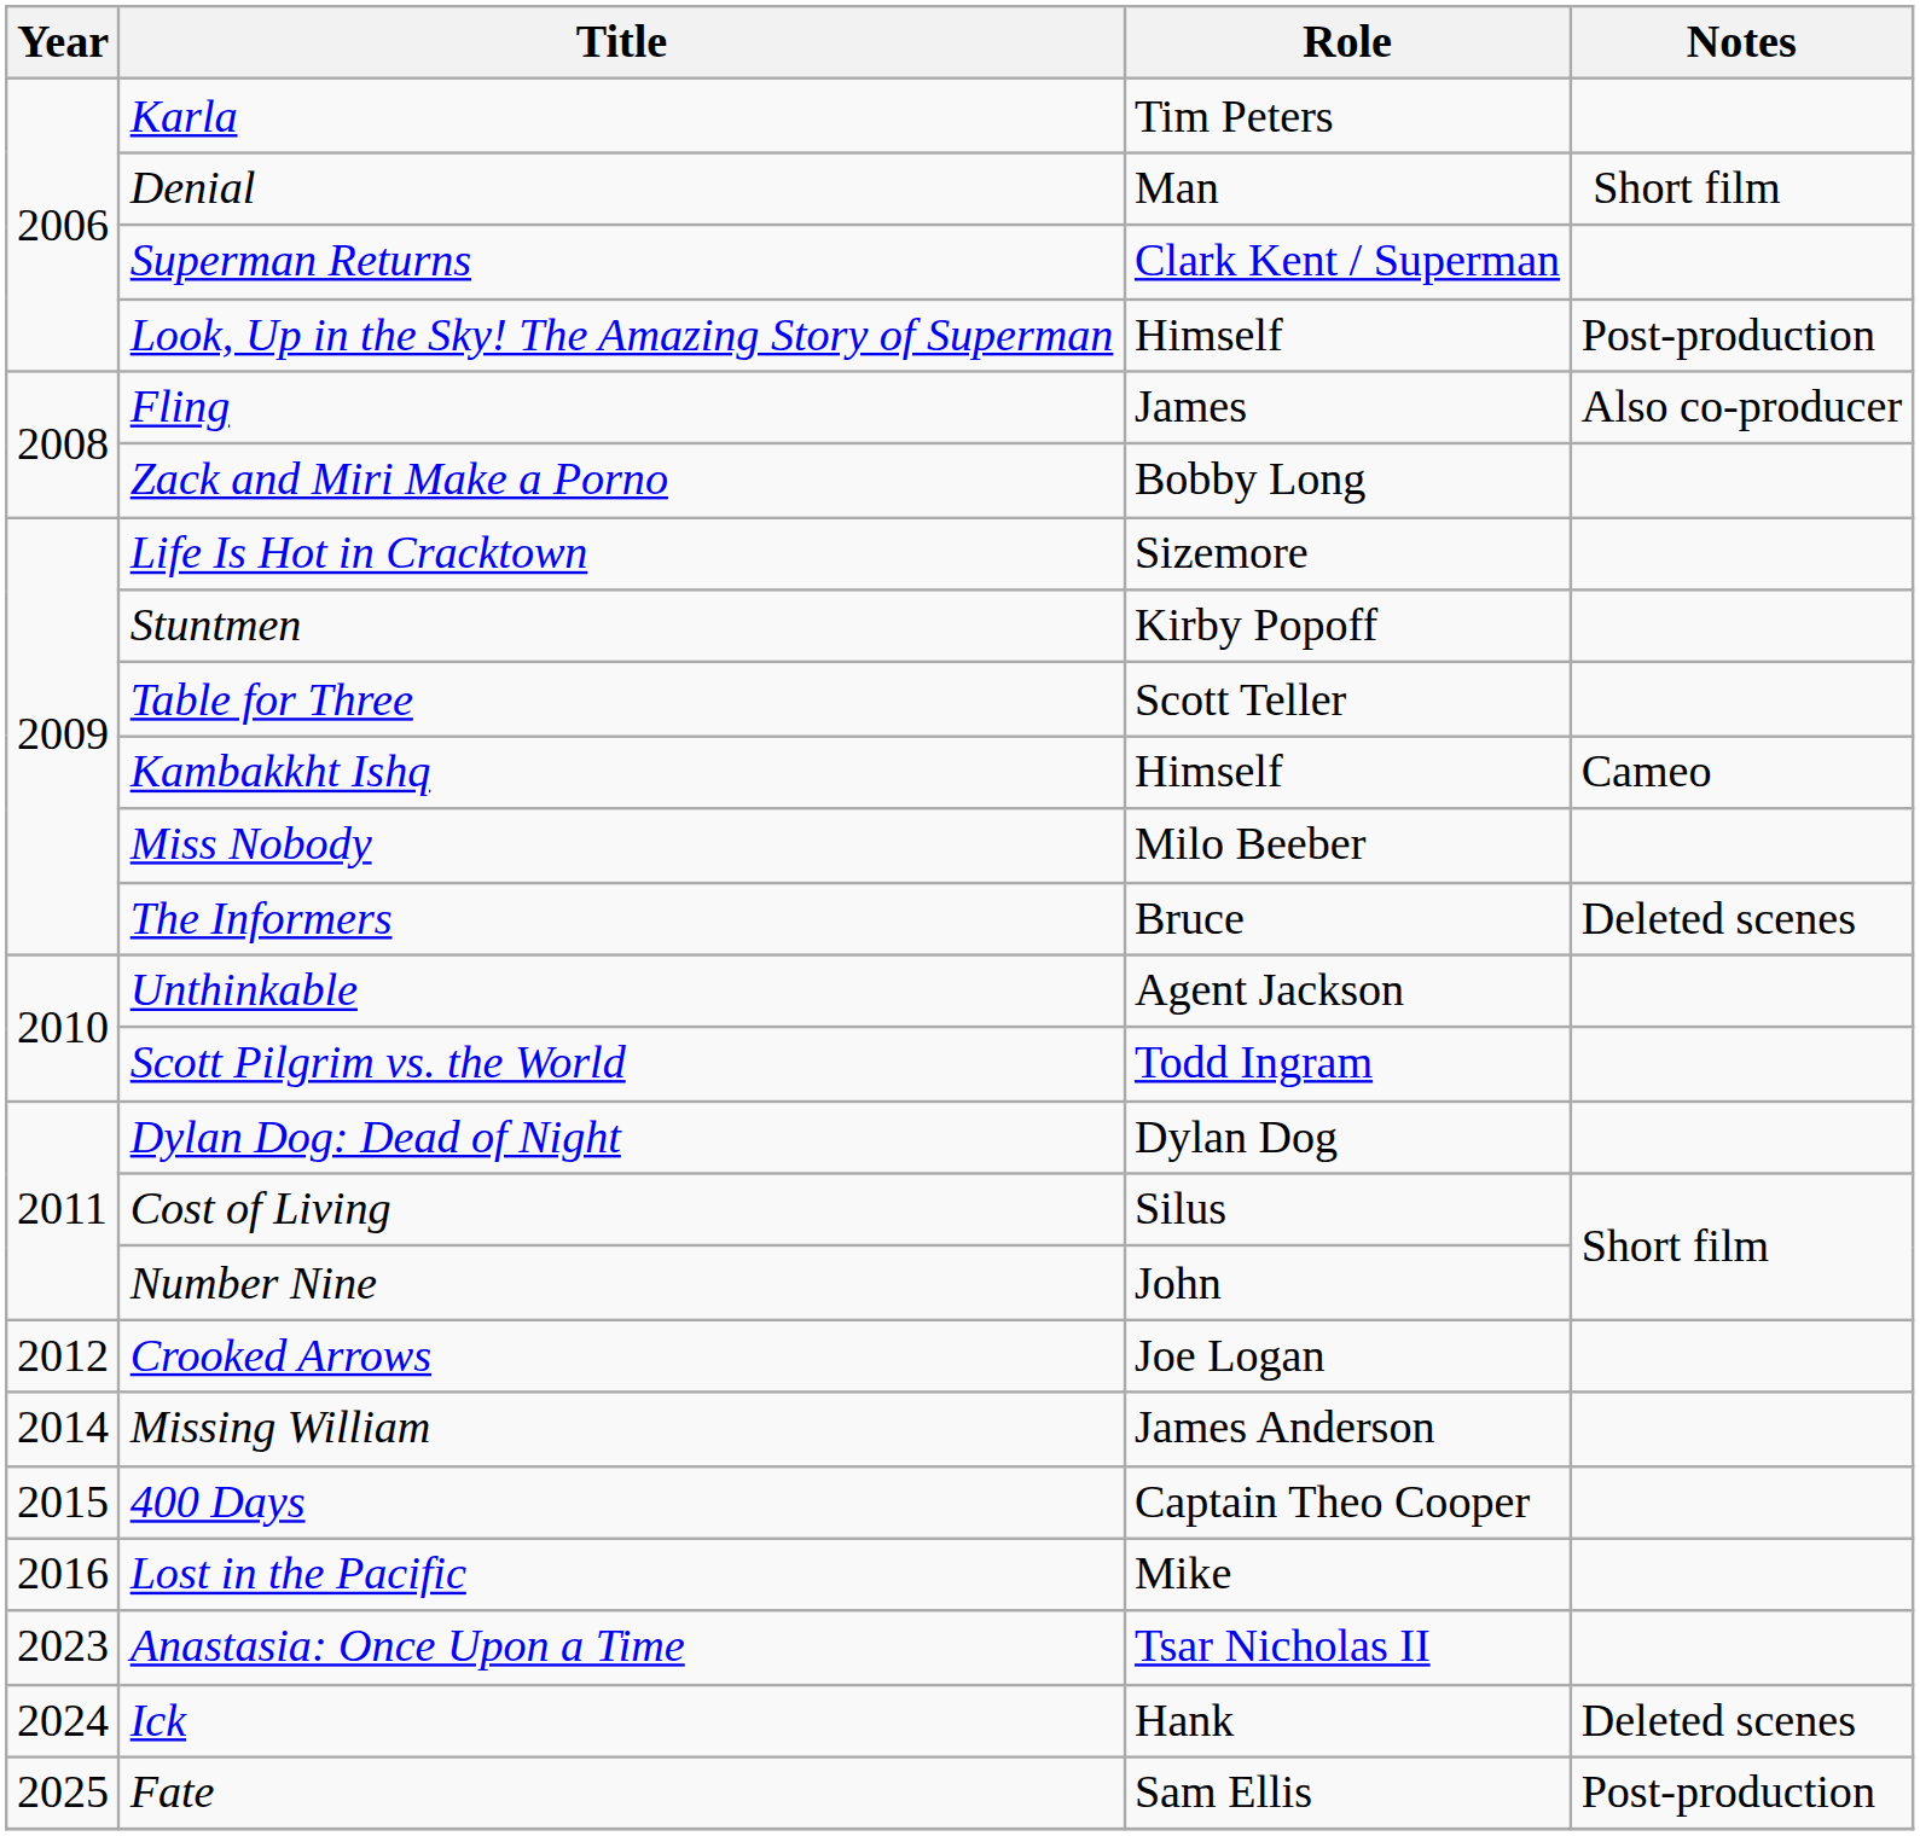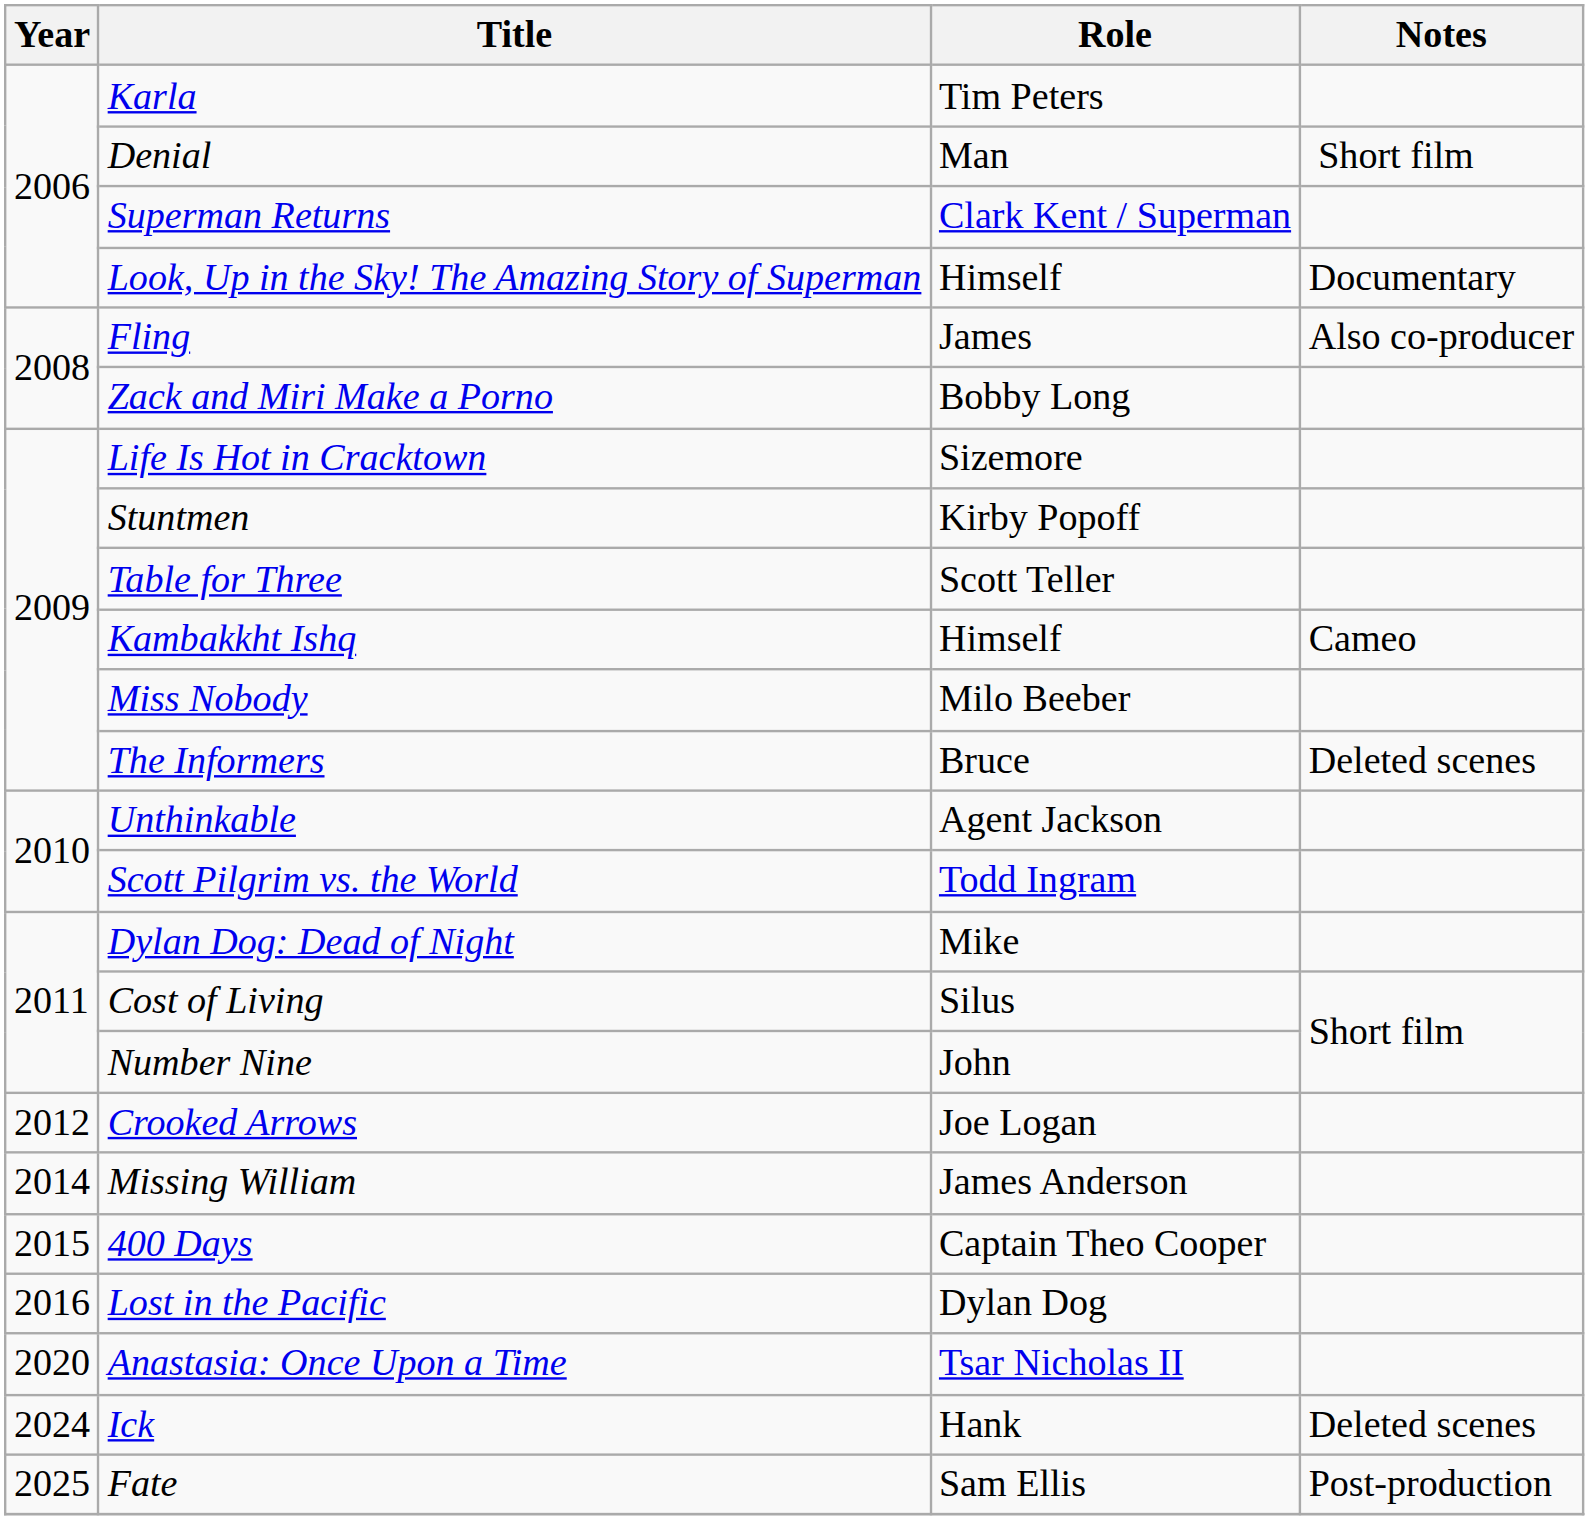Look, Up in the Sky! The Amazing Story of Superman | Notes: Post-production -> Documentary
Dylan Dog: Dead of Night | Role: Dylan Dog -> Mike
Lost in the Pacific | Role: Mike -> Dylan Dog
Anastasia: Once Upon a Time | Year: 2023 -> 2020
